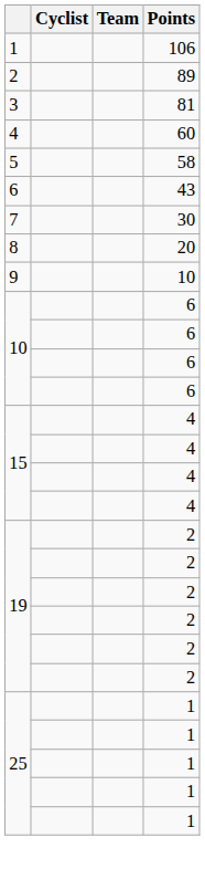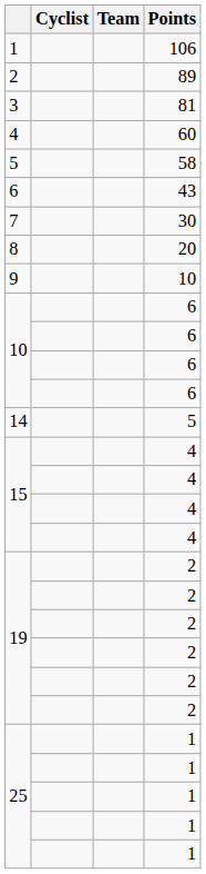+ row: 14 | 5
